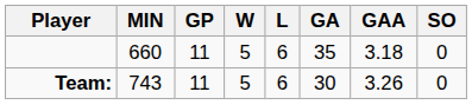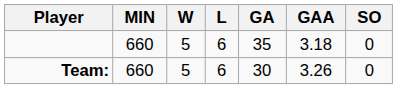- column: GP | 11 | 11
Team: | MIN: 743 -> 660
